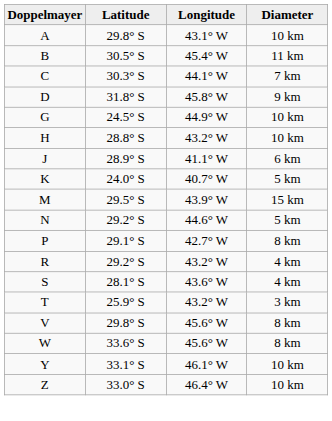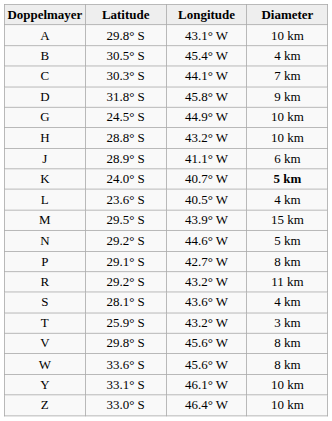B | Diameter: 11 km -> 4 km
K | Diameter: normal -> bold
+ row: L | 23.6° S | 40.5° W | 4 km
R | Diameter: 4 km -> 11 km
